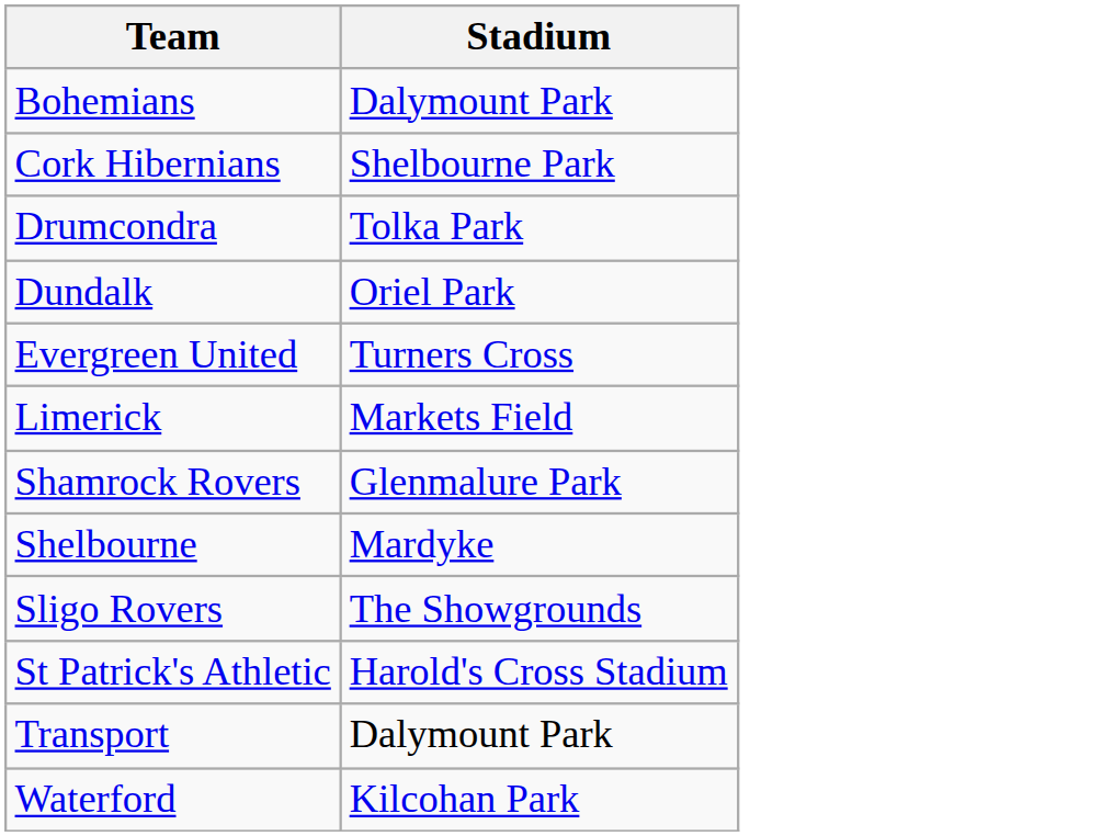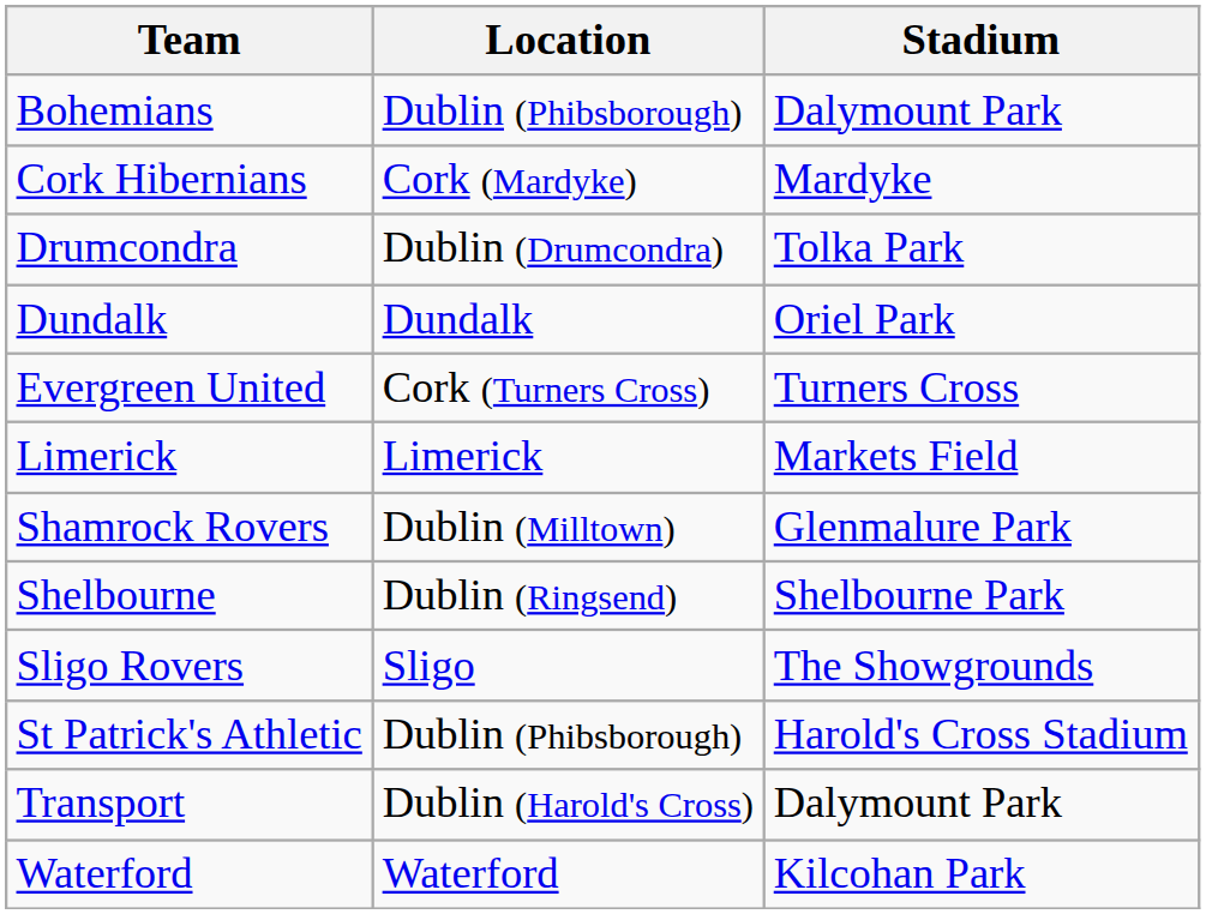+ column: Location | Dublin (Phibsborough) | Cork (Mardyke) | Dublin (Drumcondra) | Dundalk | Cork (Turners Cross) | Limerick | Dublin (Milltown) | Dublin (Ringsend) | Sligo | Dublin (Phibsborough) | Dublin (Harold's Cross) | Waterford
Cork Hibernians | Stadium: Shelbourne Park -> Mardyke
Shelbourne | Stadium: Mardyke -> Shelbourne Park
